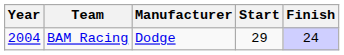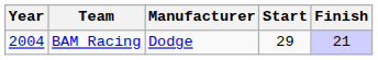BAM Racing | Finish: 24 -> 21
